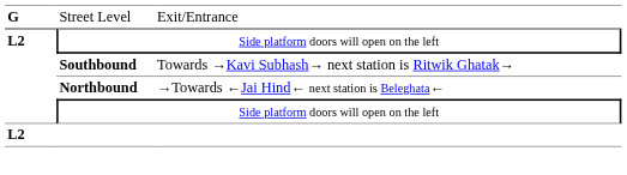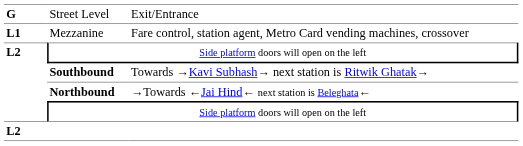+ row: L1 | Mezzanine | Fare control, station agent, Metro Card vending machines, crossover
